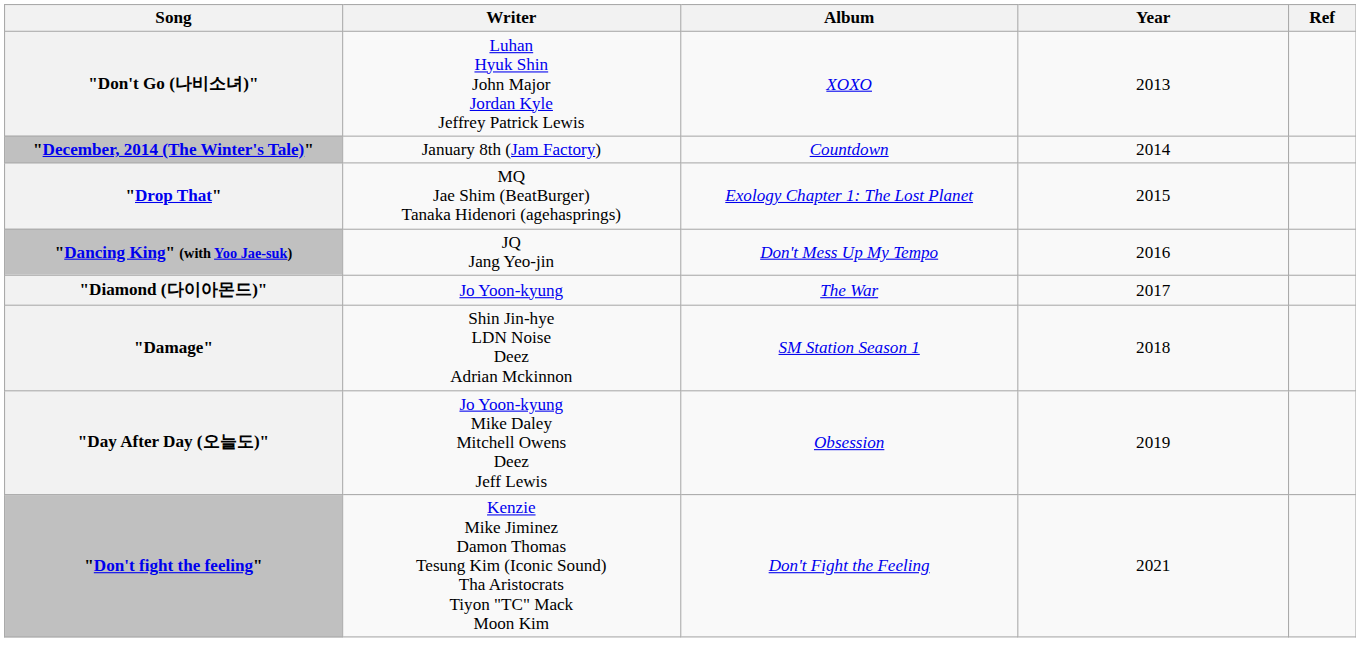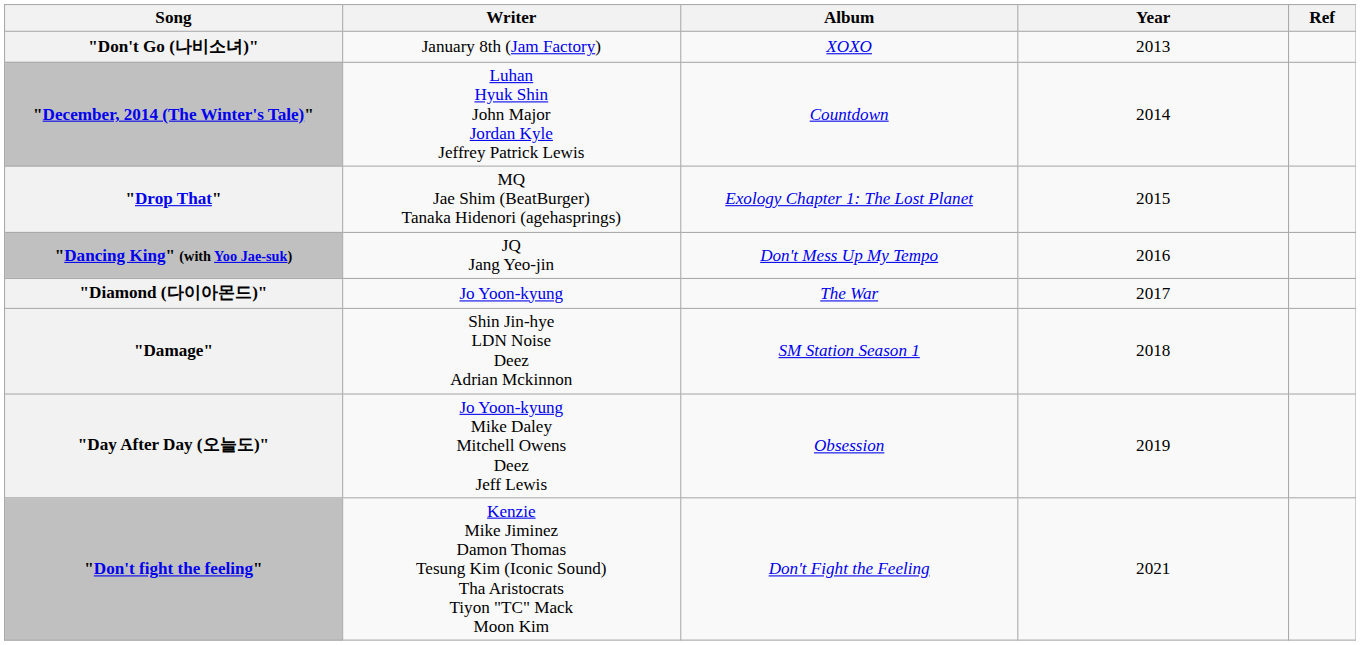"Don't Go (나비소녀)" | Writer: Luhan Hyuk Shin John Major Jordan Kyle Jeffrey Patrick Lewis -> January 8th (Jam Factory)
"December, 2014 (The Winter's Tale)" | Writer: January 8th (Jam Factory) -> Luhan Hyuk Shin John Major Jordan Kyle Jeffrey Patrick Lewis
